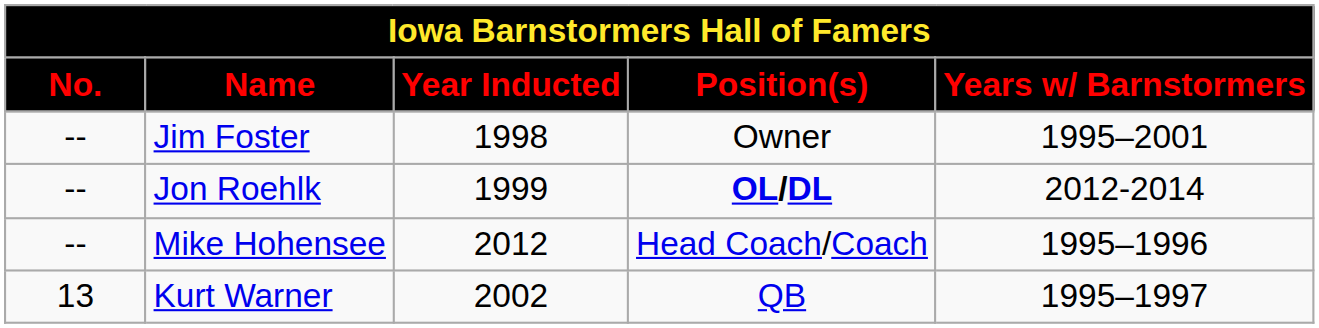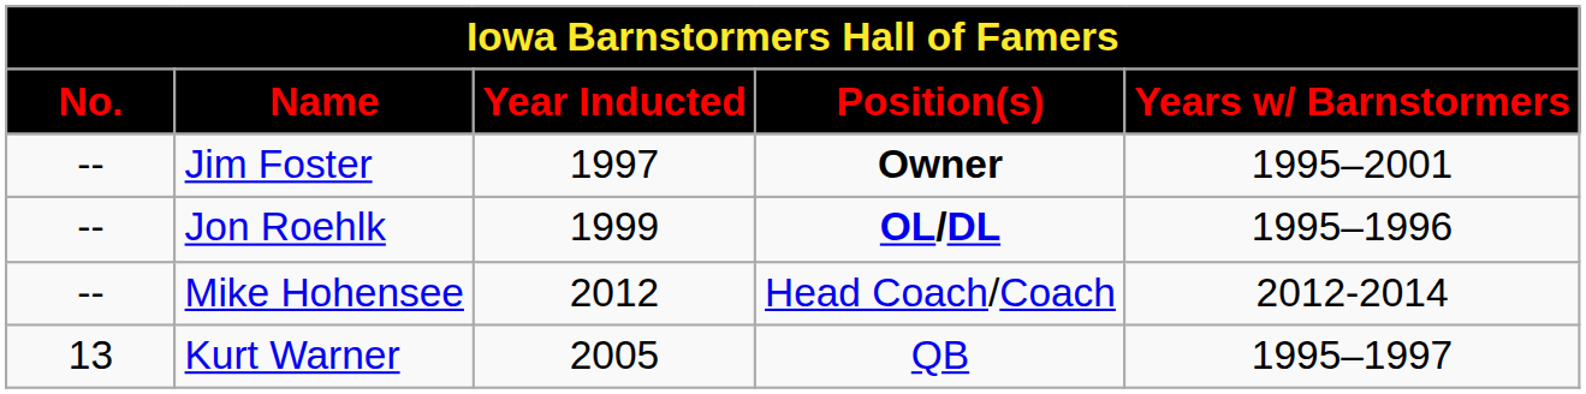Jim Foster | Year Inducted: 1998 -> 1997
Jim Foster | Position(s): normal -> bold
Jon Roehlk | Years w/ Barnstormers: 2012-2014 -> 1995–1996
Mike Hohensee | Years w/ Barnstormers: 1995–1996 -> 2012-2014
Kurt Warner | Year Inducted: 2002 -> 2005
